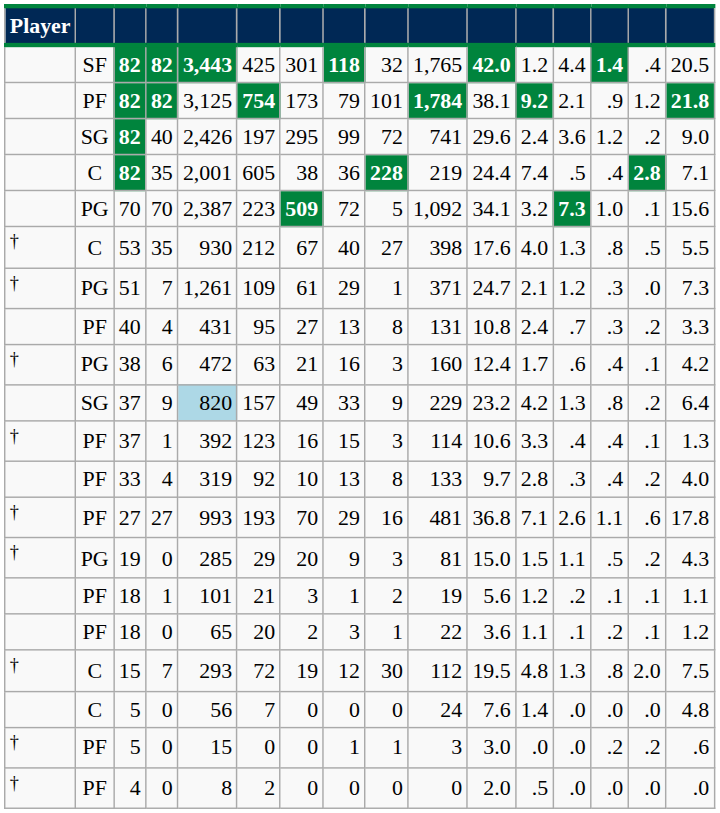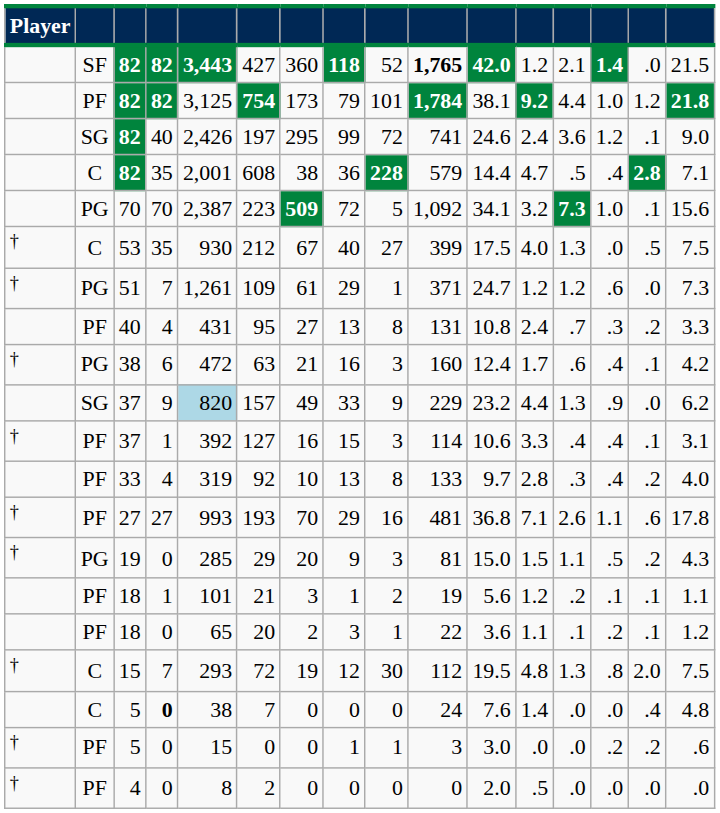SF / 82 | column 6: 425 -> 427
SF / 82 | column 7: 301 -> 360
SF / 82 | column 9: 32 -> 52
SF / 82 | column 10: normal -> bold
SF / 82 | column 13: 4.4 -> 2.1
SF / 82 | column 15: .4 -> .0
SF / 82 | column 16: 20.5 -> 21.5
PF / 82 | column 13: 2.1 -> 4.4
PF / 82 | column 14: .9 -> 1.0
SG / 82 | column 11: 29.6 -> 24.6
SG / 82 | column 15: .2 -> .1
C / 82 | column 6: 605 -> 608
C / 82 | column 10: 219 -> 579
C / 82 | column 11: 24.4 -> 14.4
C / 82 | column 12: 7.4 -> 4.7
53 | column 10: 398 -> 399
53 | column 11: 17.6 -> 17.5
53 | column 14: .8 -> .0
53 | column 16: 5.5 -> 7.5
51 | column 12: 2.1 -> 1.2
51 | column 14: .3 -> .6
SG / 37 | column 12: 4.2 -> 4.4
SG / 37 | column 14: .8 -> .9
SG / 37 | column 15: .2 -> .0
SG / 37 | column 16: 6.4 -> 6.2
PF / 37 | column 6: 123 -> 127
PF / 37 | column 16: 1.3 -> 3.1
C / 5 | column 4: normal -> bold
C / 5 | column 5: 56 -> 38
C / 5 | column 15: .0 -> .4
